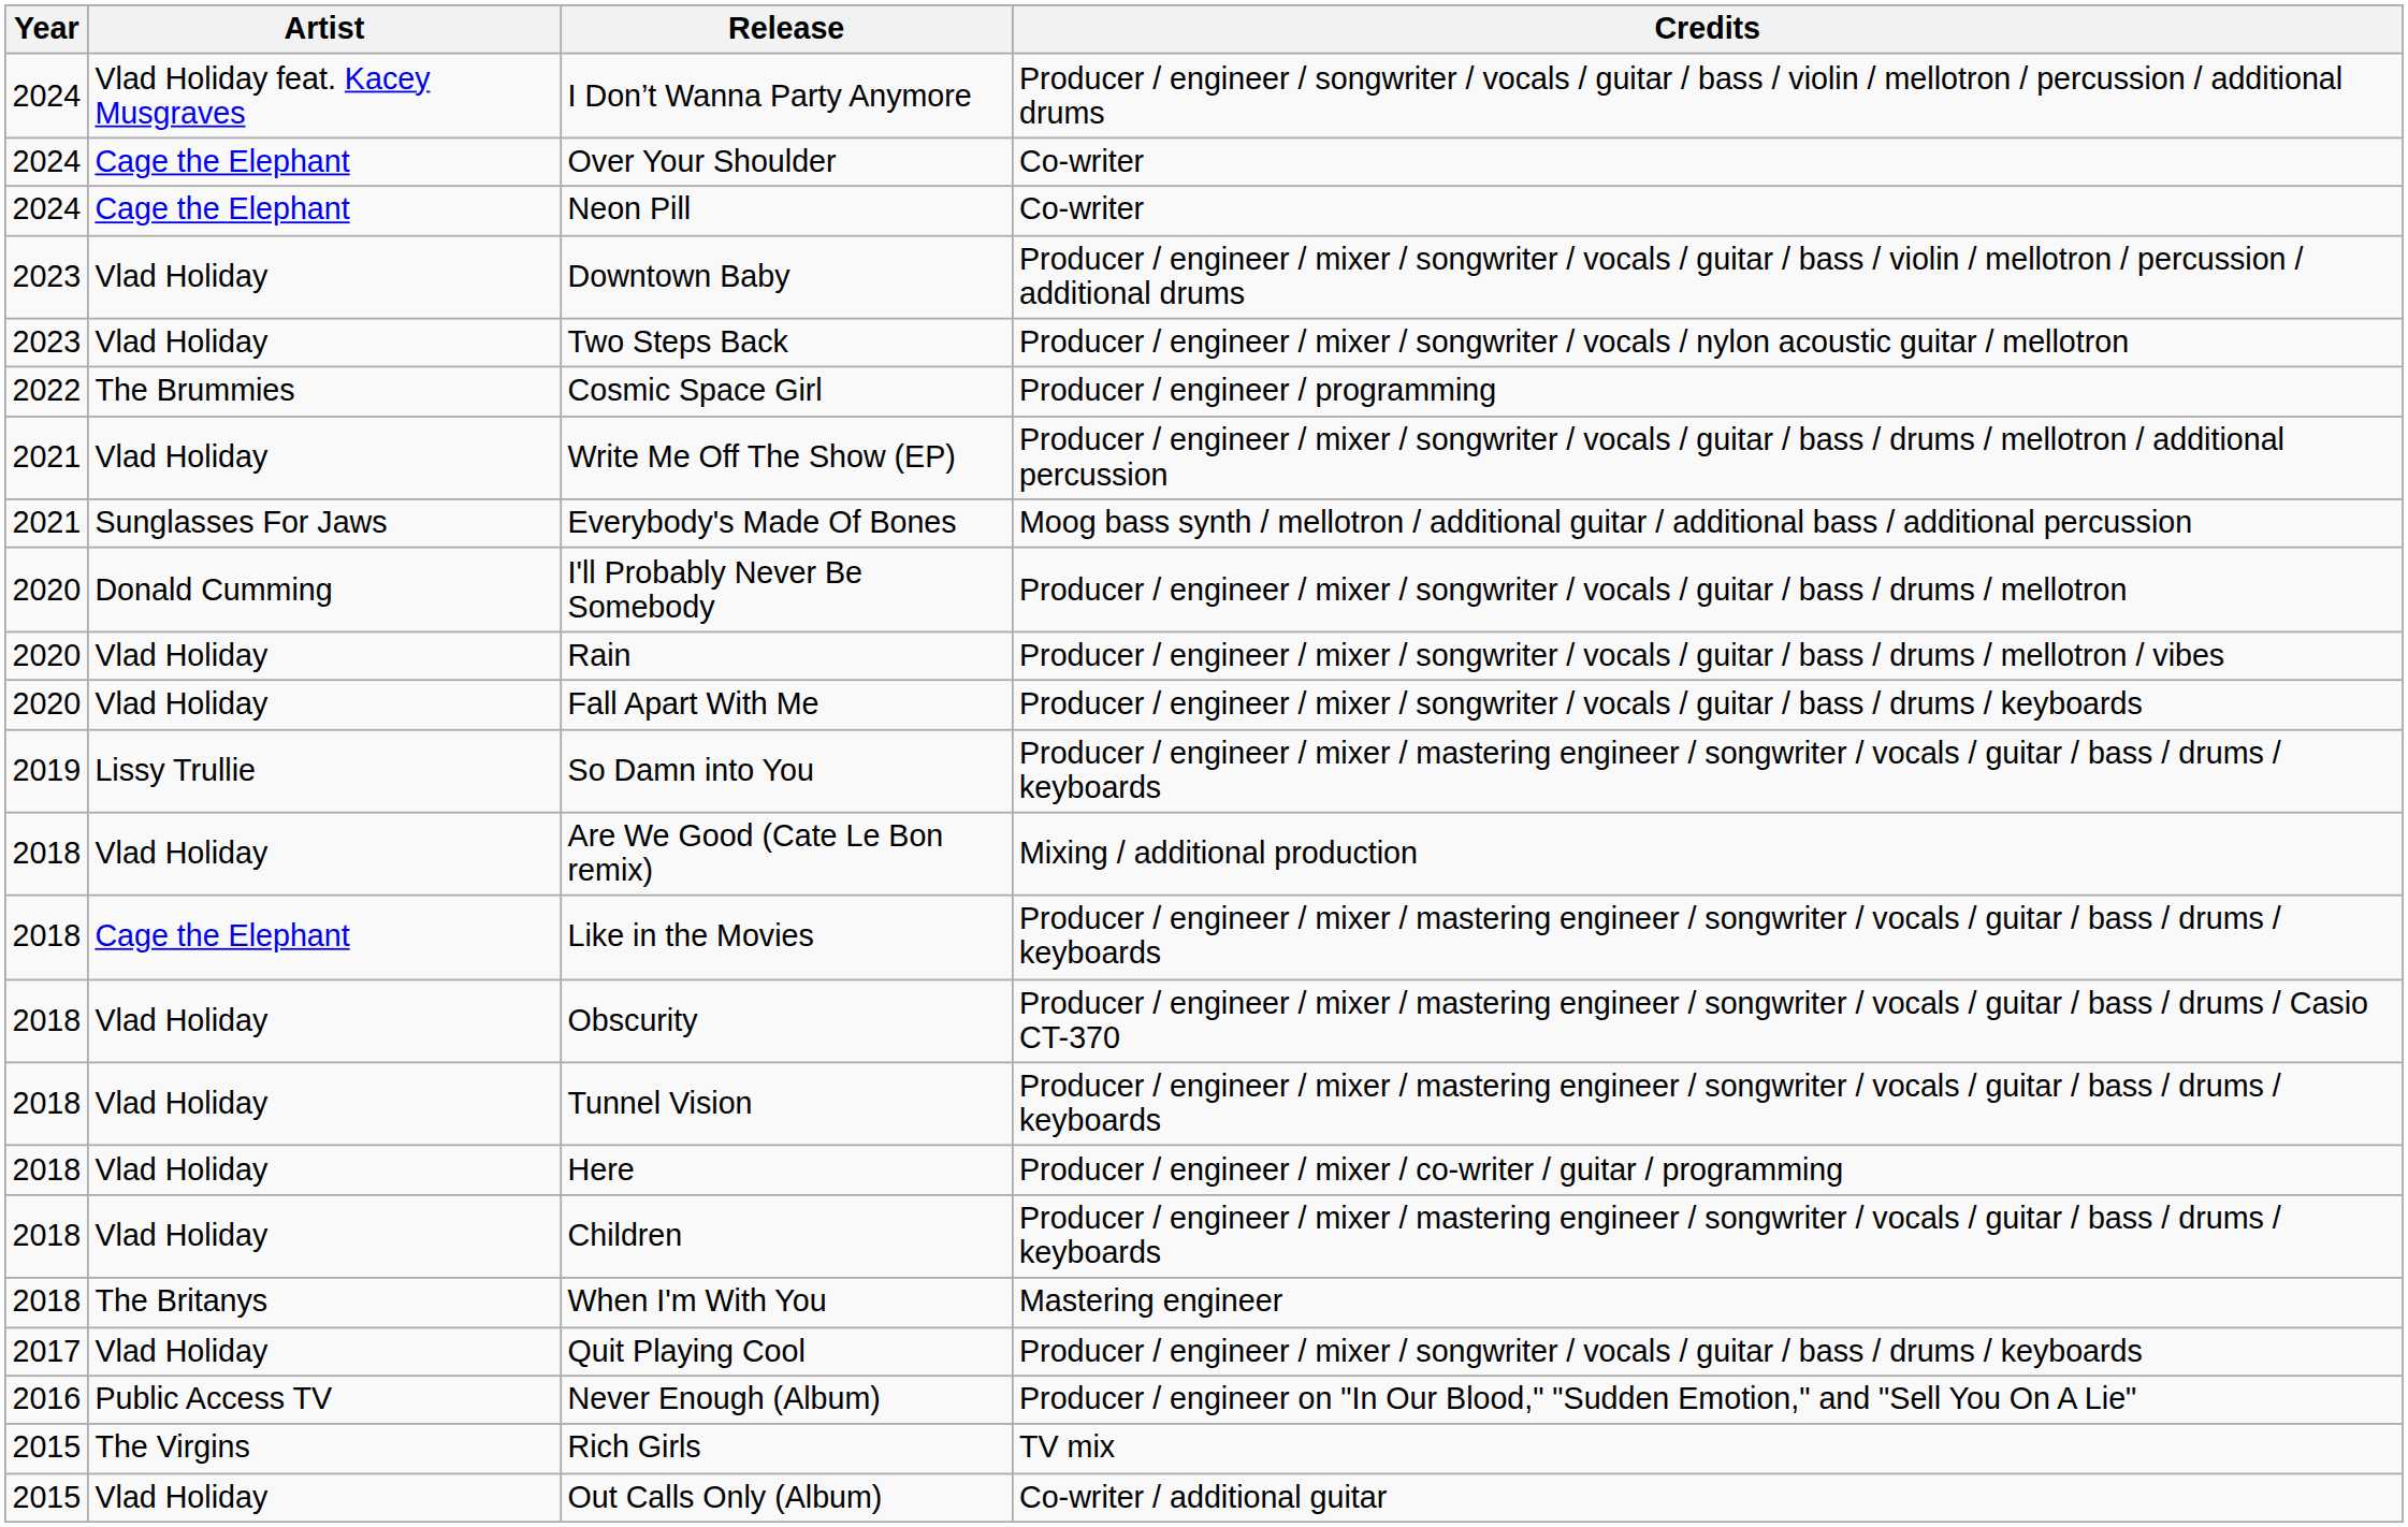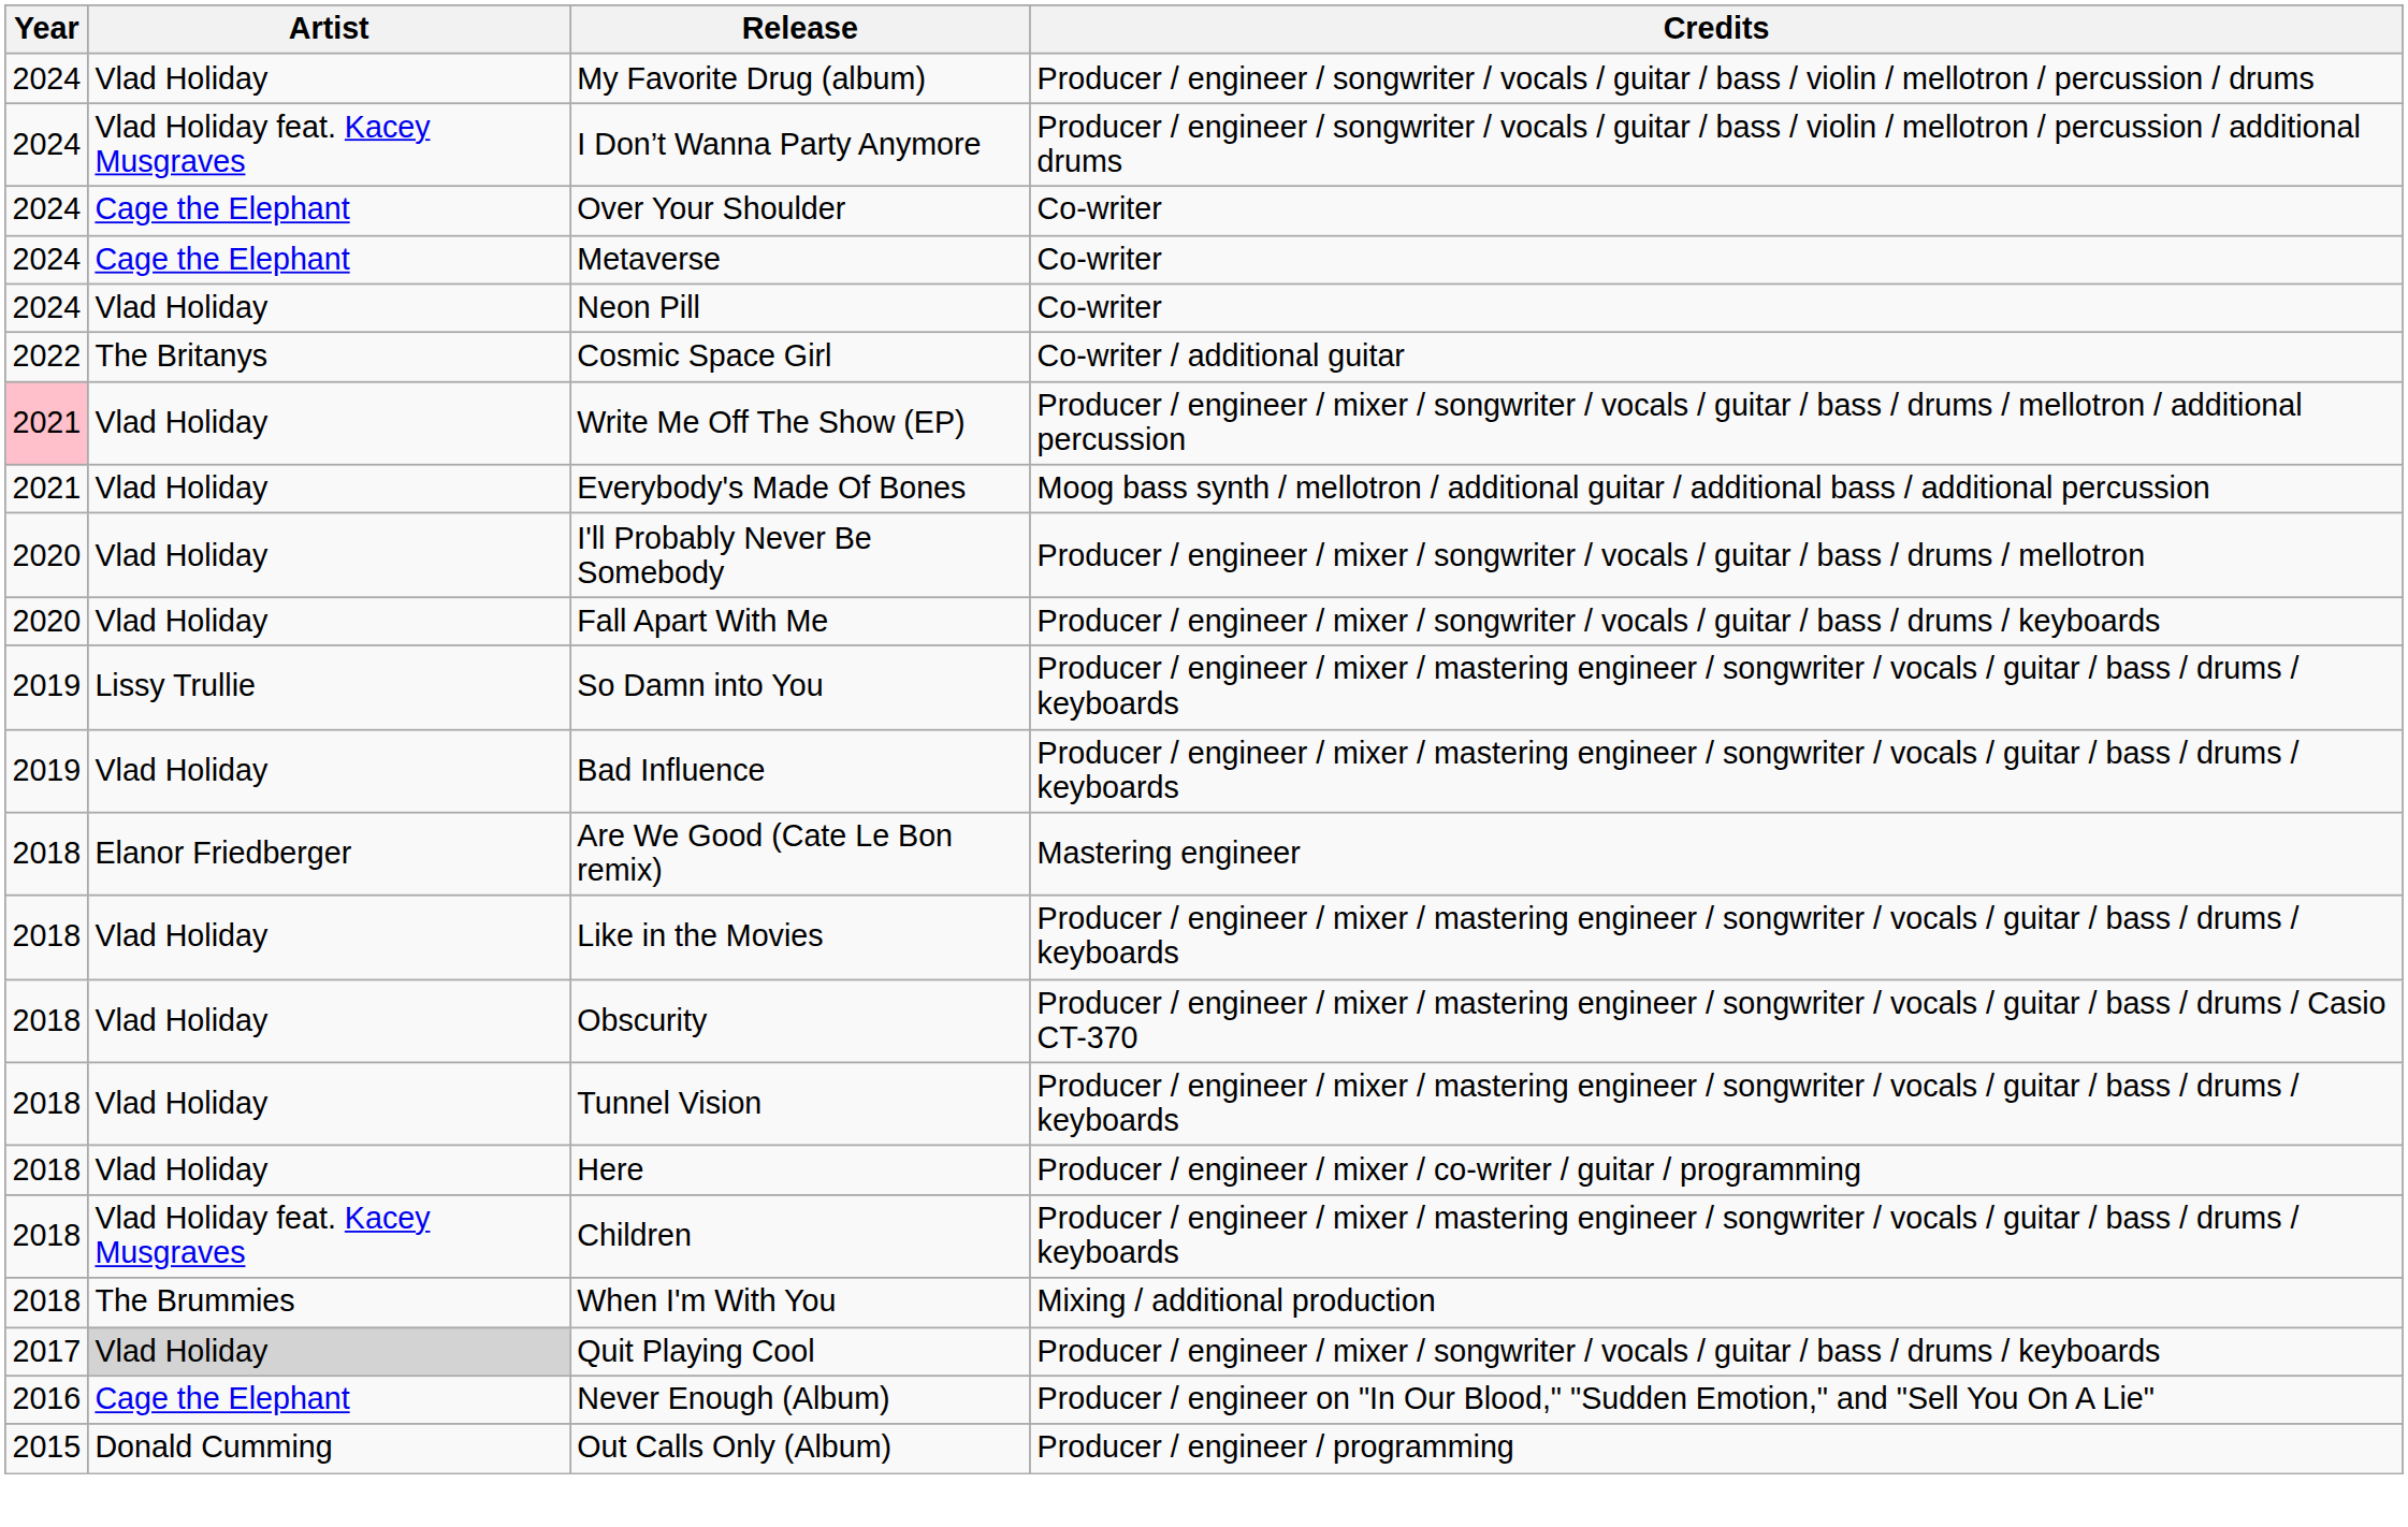+ row: 2024 | Vlad Holiday | My Favorite Drug (album) | Producer / engineer / songwriter / vocals / guitar / bass / violin / mellotron / percussion / drums
+ row: 2024 | Cage the Elephant | Metaverse | Co-writer
Neon Pill | Artist: Cage the Elephant -> Vlad Holiday
- row: 2023 | Vlad Holiday | Downtown Baby | Producer / engineer / mixer / songwriter / vocals / guitar / bass / violin / mellotron / percussion / additional drums
- row: 2023 | Vlad Holiday | Two Steps Back | Producer / engineer / mixer / songwriter / vocals / nylon acoustic guitar / mellotron
Cosmic Space Girl | Artist: The Brummies -> The Britanys
Cosmic Space Girl | Credits: Producer / engineer / programming -> Co-writer / additional guitar
Write Me Off The Show (EP) | Year: no background -> pink background
Everybody's Made Of Bones | Artist: Sunglasses For Jaws -> Vlad Holiday
I'll Probably Never Be Somebody | Artist: Donald Cumming -> Vlad Holiday
- row: 2020 | Vlad Holiday | Rain | Producer / engineer / mixer / songwriter / vocals / guitar / bass / drums / mellotron / vibes
+ row: 2019 | Vlad Holiday | Bad Influence | Producer / engineer / mixer / mastering engineer / songwriter / vocals / guitar / bass / drums / keyboards
Are We Good (Cate Le Bon remix) | Artist: Vlad Holiday -> Elanor Friedberger
Are We Good (Cate Le Bon remix) | Credits: Mixing / additional production -> Mastering engineer
Like in the Movies | Artist: Cage the Elephant -> Vlad Holiday
Children | Artist: Vlad Holiday -> Vlad Holiday feat. Kacey Musgraves
When I'm With You | Artist: The Britanys -> The Brummies
When I'm With You | Credits: Mastering engineer -> Mixing / additional production
Quit Playing Cool | Artist: no background -> lightgrey background
Never Enough (Album) | Artist: Public Access TV -> Cage the Elephant
- row: 2015 | The Virgins | Rich Girls | TV mix
Out Calls Only (Album) | Artist: Vlad Holiday -> Donald Cumming
Out Calls Only (Album) | Credits: Co-writer / additional guitar -> Producer / engineer / programming
